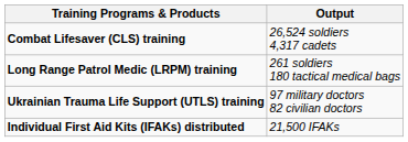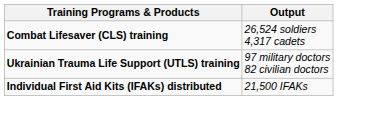- row: Long Range Patrol Medic (LRPM) training | 261 soldiers 180 tactical medical bags
